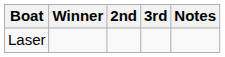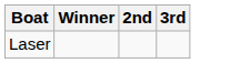- column: Notes
